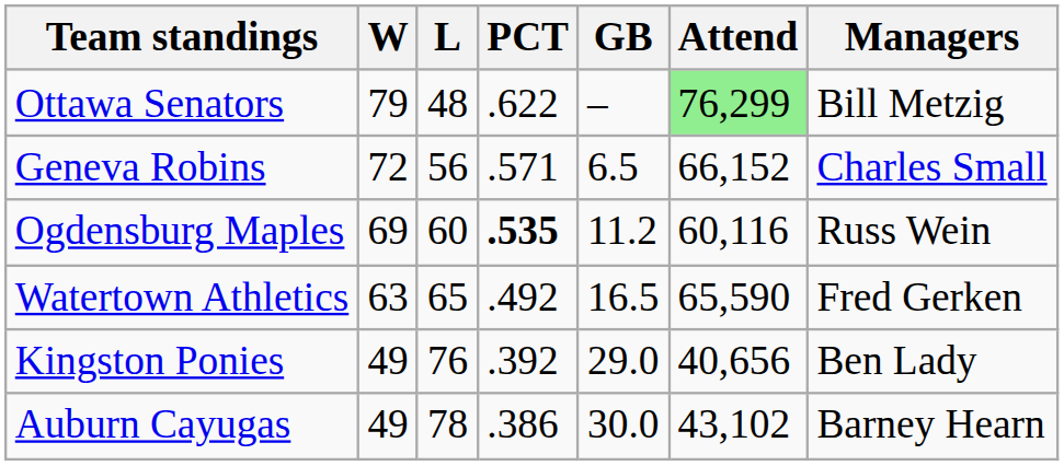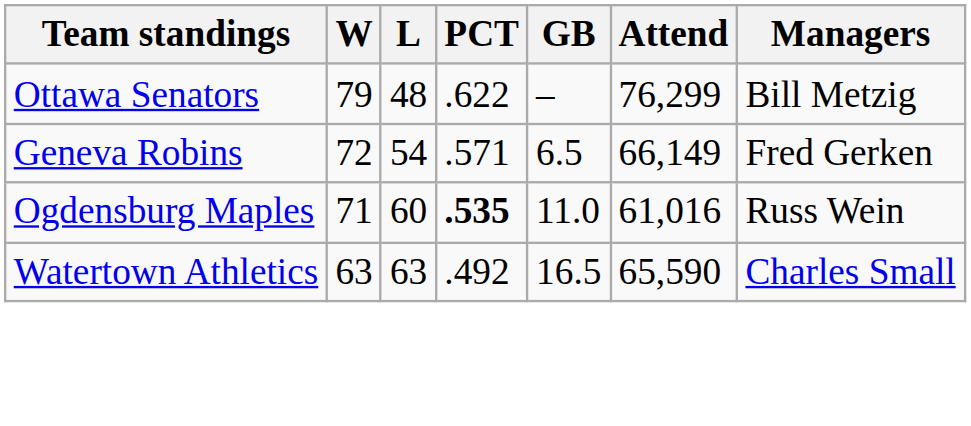Ottawa Senators | Attend: lightgreen background -> no background
Geneva Robins | L: 56 -> 54
Geneva Robins | Attend: 66,152 -> 66,149
Geneva Robins | Managers: Charles Small -> Fred Gerken
Ogdensburg Maples | W: 69 -> 71
Ogdensburg Maples | GB: 11.2 -> 11.0
Ogdensburg Maples | Attend: 60,116 -> 61,016
Watertown Athletics | L: 65 -> 63
Watertown Athletics | Managers: Fred Gerken -> Charles Small
- row: Kingston Ponies | 49 | 76 | .392 | 29.0 | 40,656 | Ben Lady
- row: Auburn Cayugas | 49 | 78 | .386 | 30.0 | 43,102 | Barney Hearn
